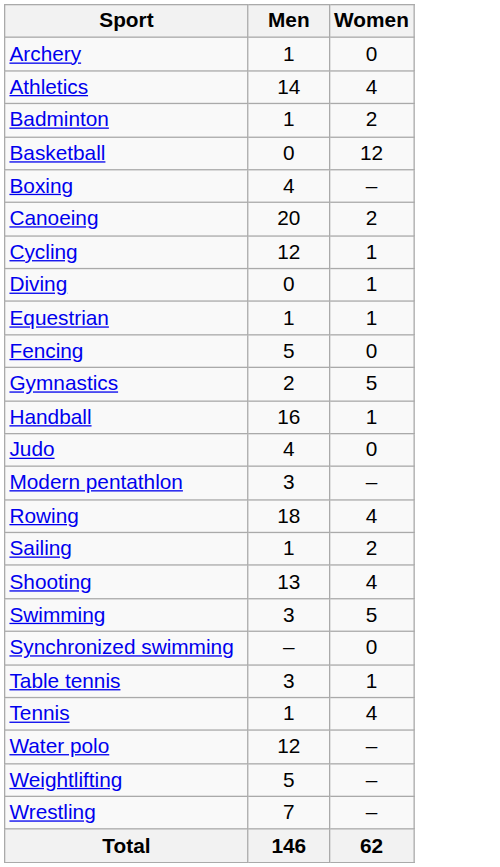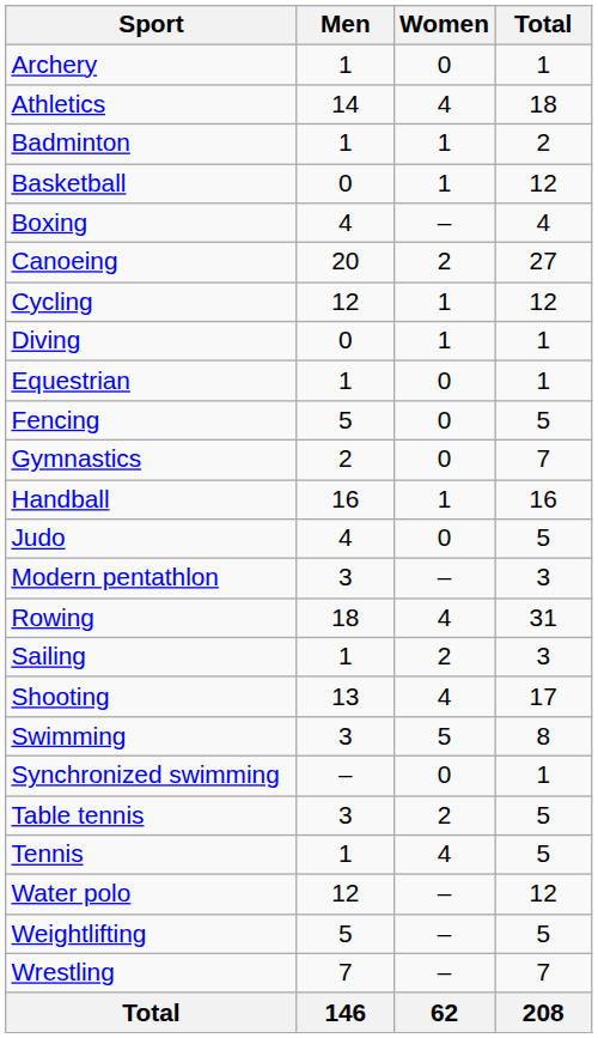+ column: Total | 1 | 18 | 2 | 12 | 4 | 27 | 12 | 1 | 1 | 5 | 7 | 16 | 5 | 3 | 31 | 3 | 17 | 8 | 1 | 5 | 5 | 12 | 5 | 7 | 208
Badminton | Women: 2 -> 1
Basketball | Women: 12 -> 1
Equestrian | Women: 1 -> 0
Gymnastics | Women: 5 -> 0
Table tennis | Women: 1 -> 2
